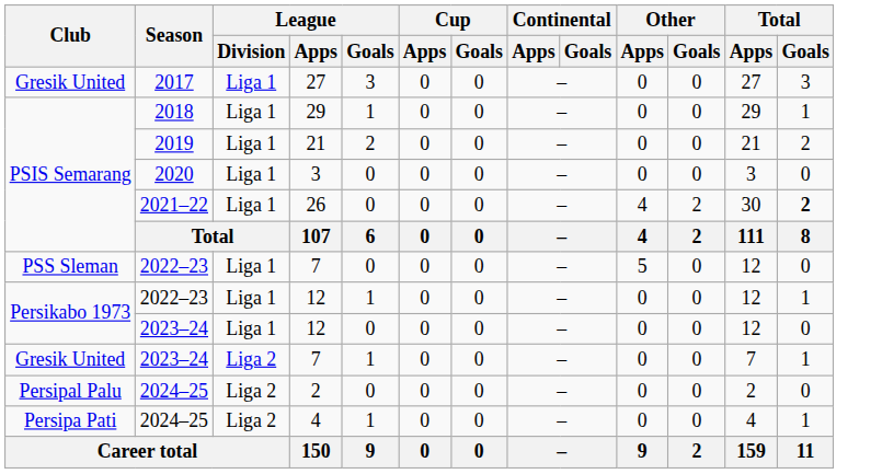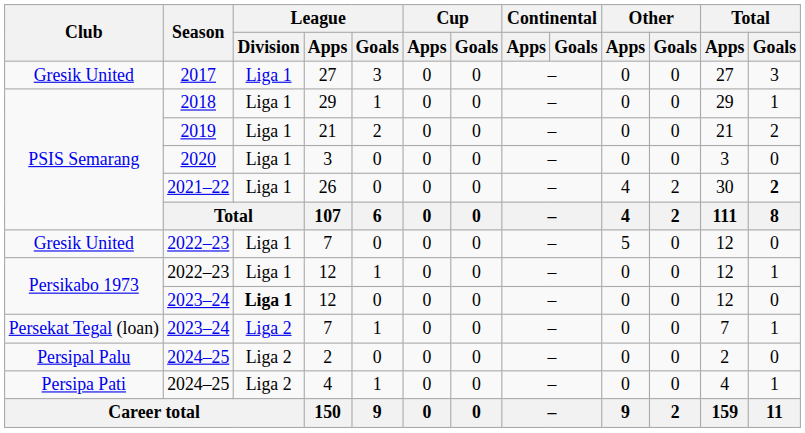2022–23 / 7 | Club: PSS Sleman -> Gresik United
2023–24 / 12 | League / Division: normal -> bold
2023–24 / 7 | Club: Gresik United -> Persekat Tegal (loan)
